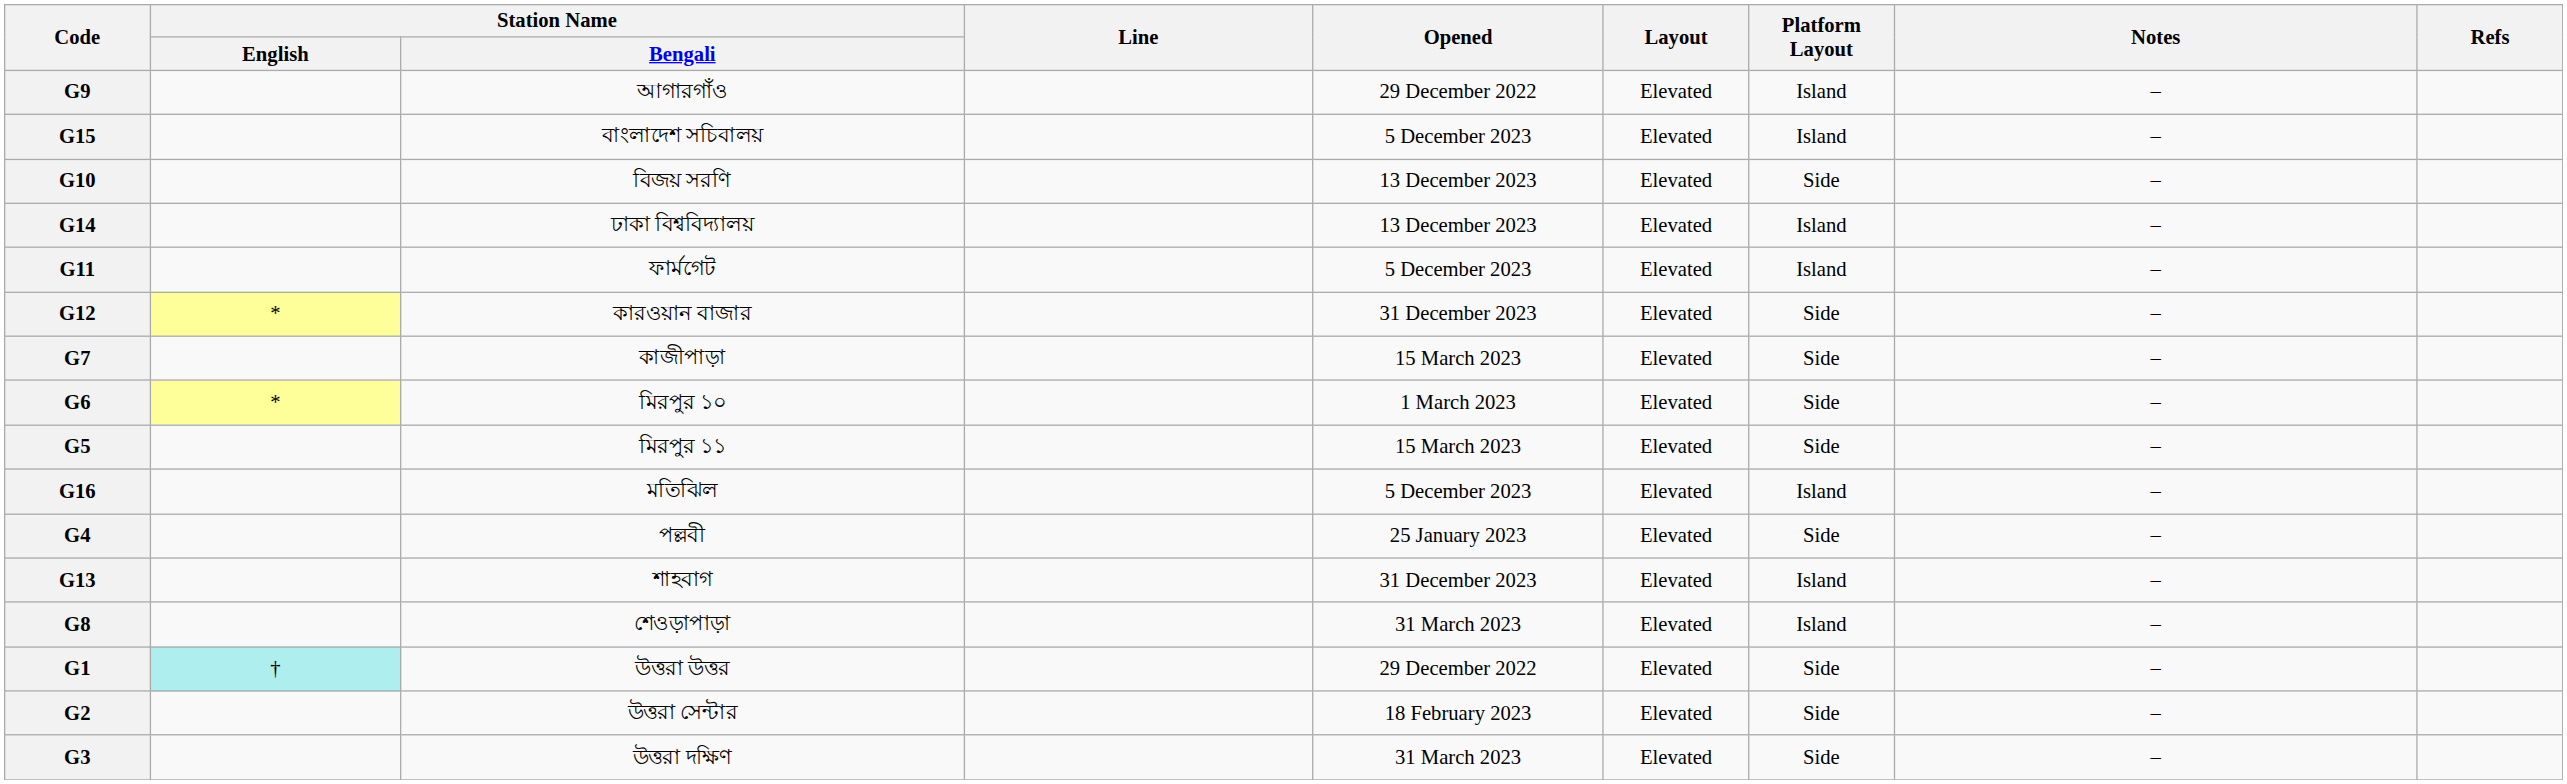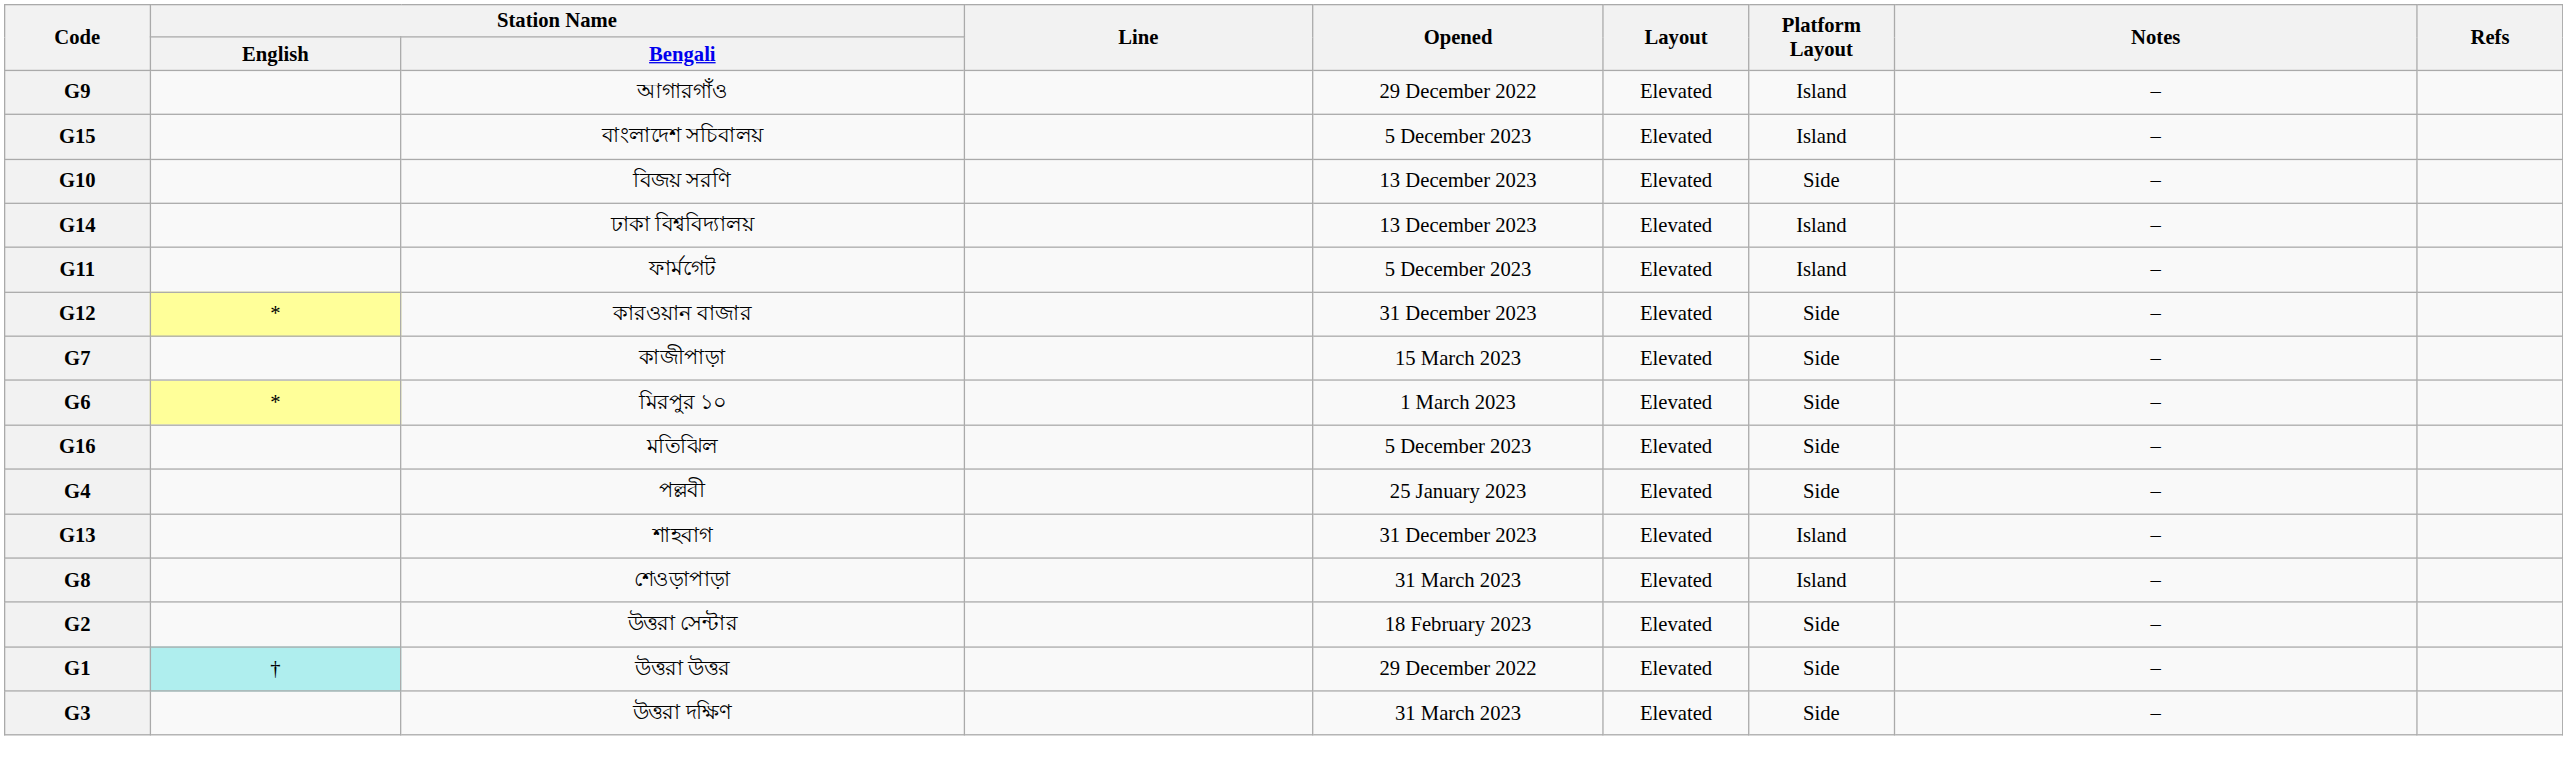- row: G5 | মিরপুর ১১ | 15 March 2023 | Elevated | Side | –
G16 | Platform Layout: Island -> Side
rows swapped: G2 <-> G1
